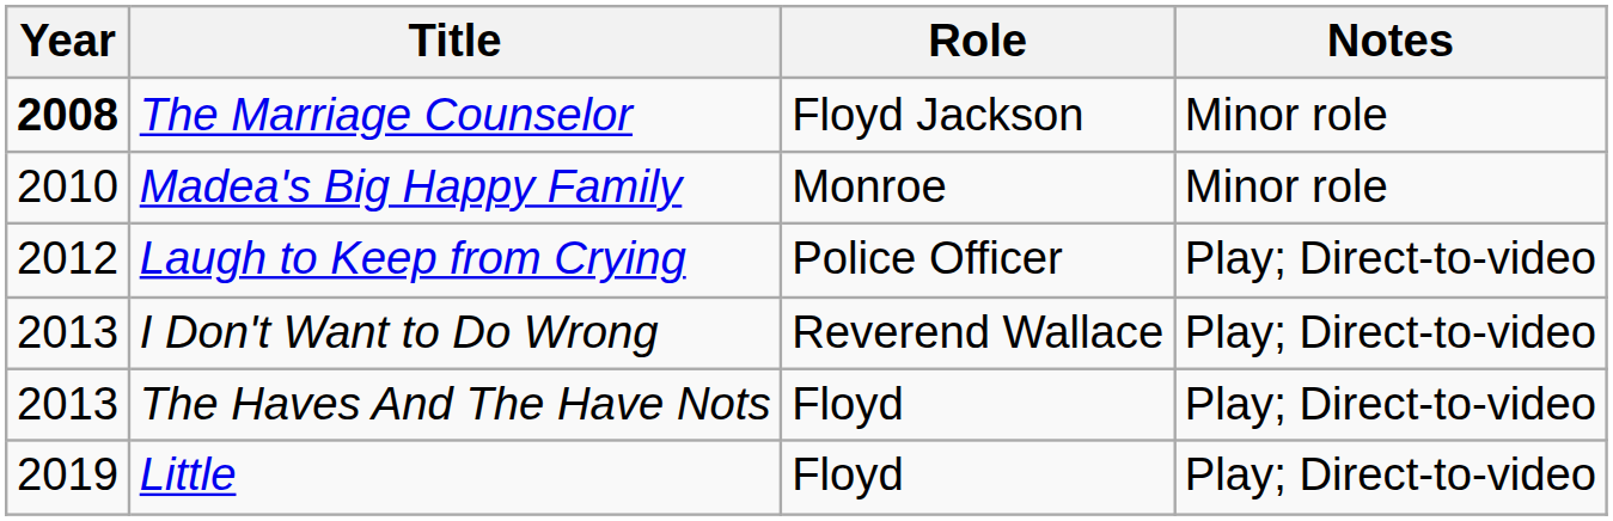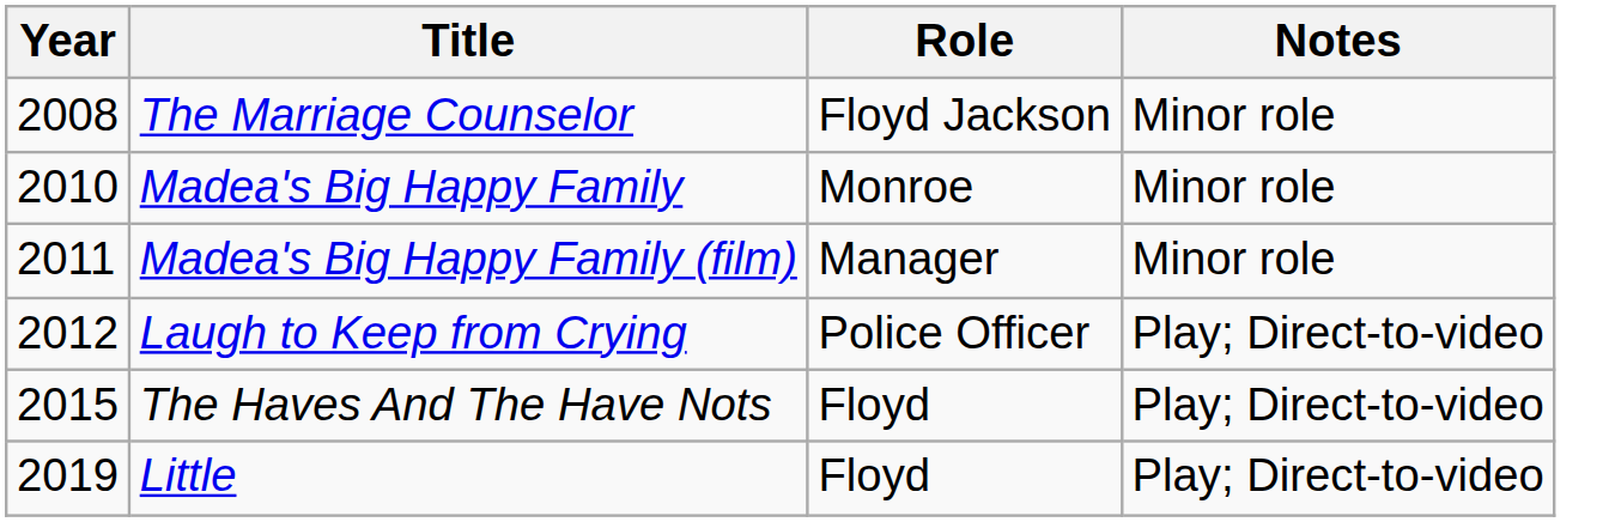The Marriage Counselor | Year: bold -> normal
+ row: 2011 | Madea's Big Happy Family (film) | Manager | Minor role
- row: 2013 | I Don't Want to Do Wrong | Reverend Wallace | Play; Direct-to-video
The Haves And The Have Nots | Year: 2013 -> 2015
